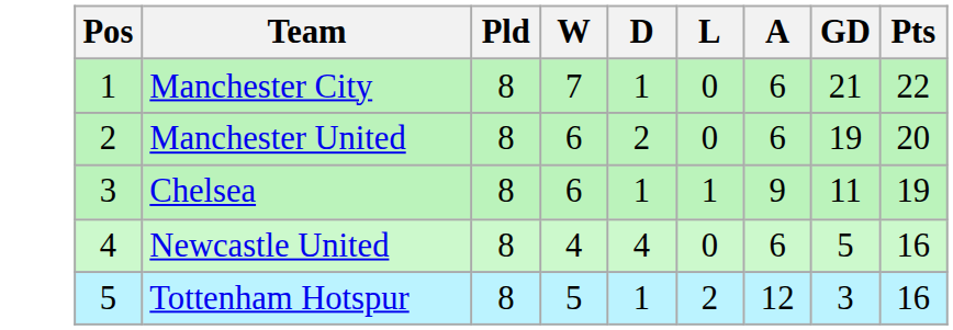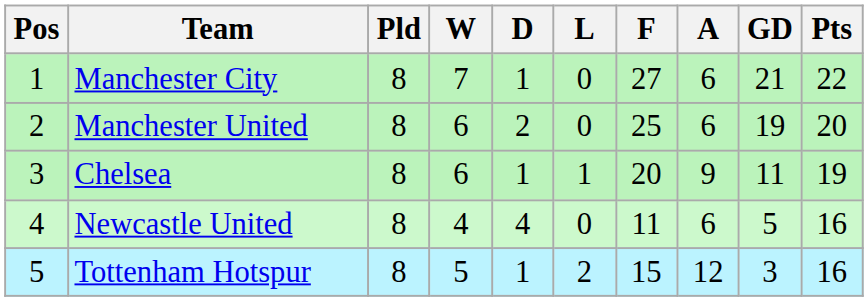+ column: F | 27 | 25 | 20 | 11 | 15
